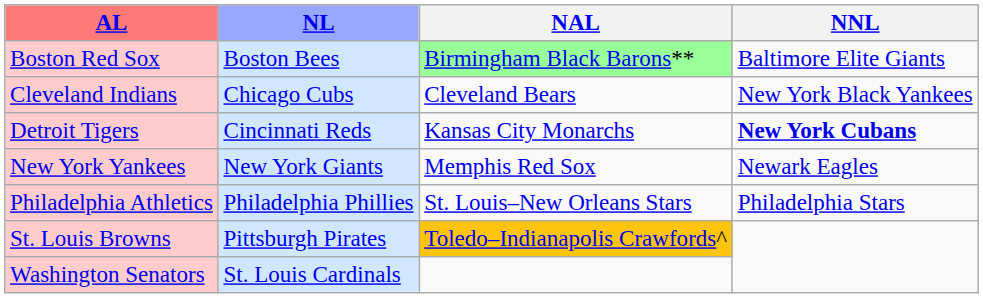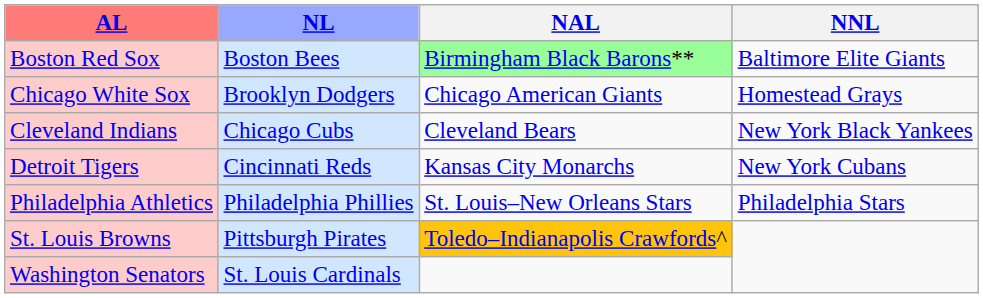+ row: Chicago White Sox | Brooklyn Dodgers | Chicago American Giants | Homestead Grays
Detroit Tigers | NNL: bold -> normal
- row: New York Yankees | New York Giants | Memphis Red Sox | Newark Eagles
